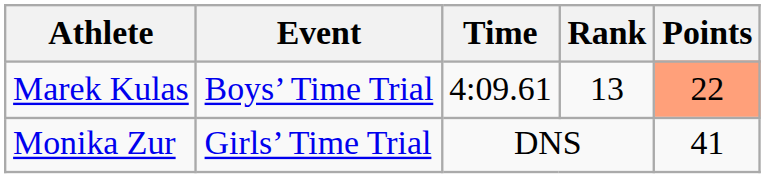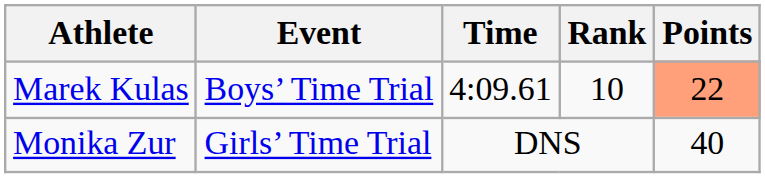Marek Kulas | Rank: 13 -> 10
Monika Zur | Points: 41 -> 40
